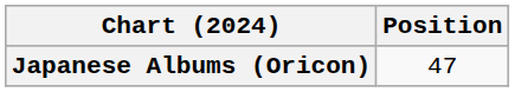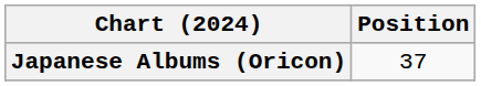Japanese Albums (Oricon) | Position: 47 -> 37
